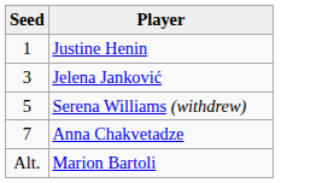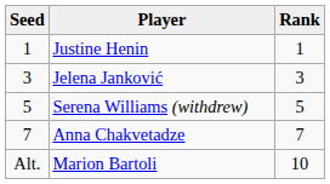+ column: Rank | 1 | 3 | 5 | 7 | 10
